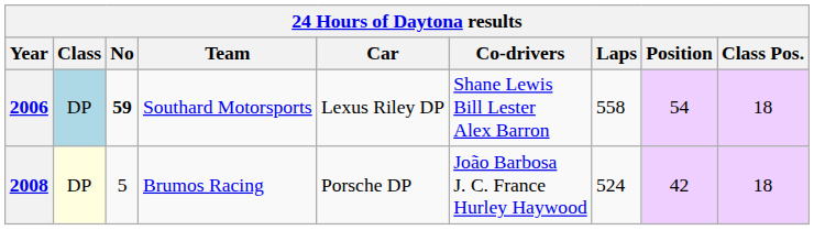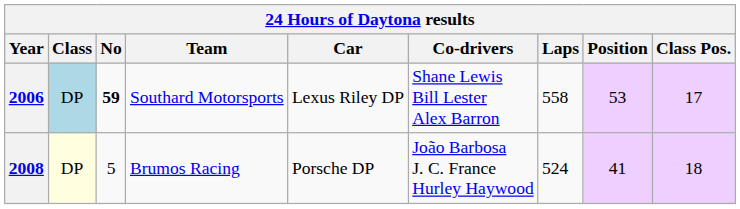2006 | Position: 54 -> 53
2006 | Class Pos.: 18 -> 17
2008 | Position: 42 -> 41
